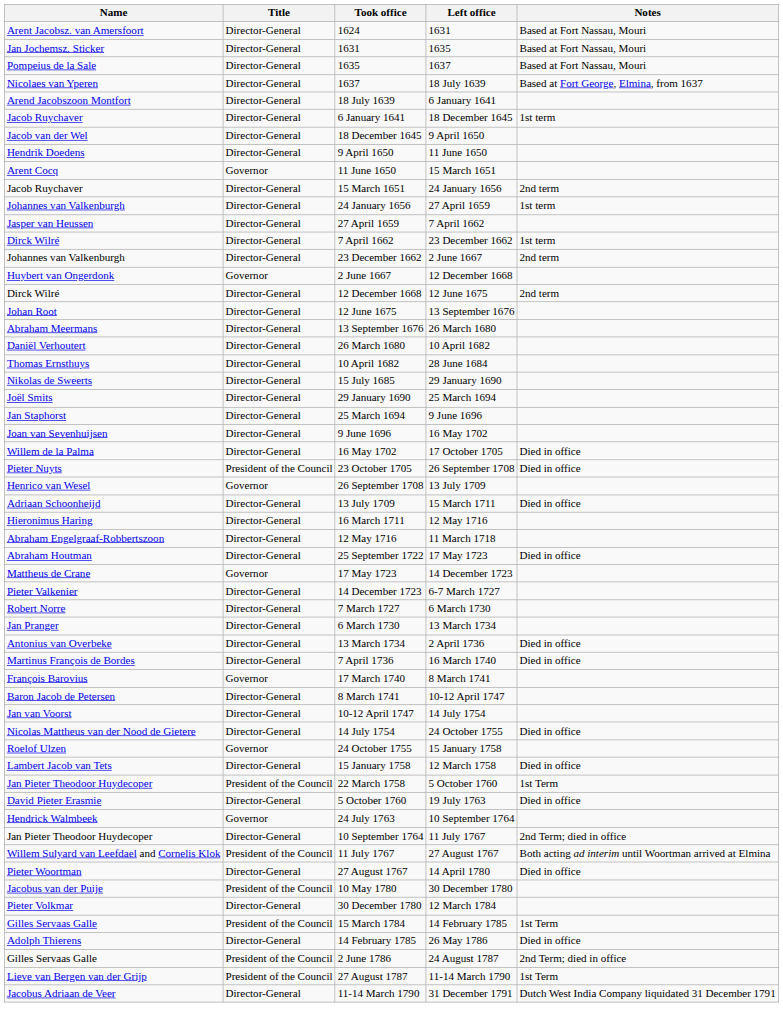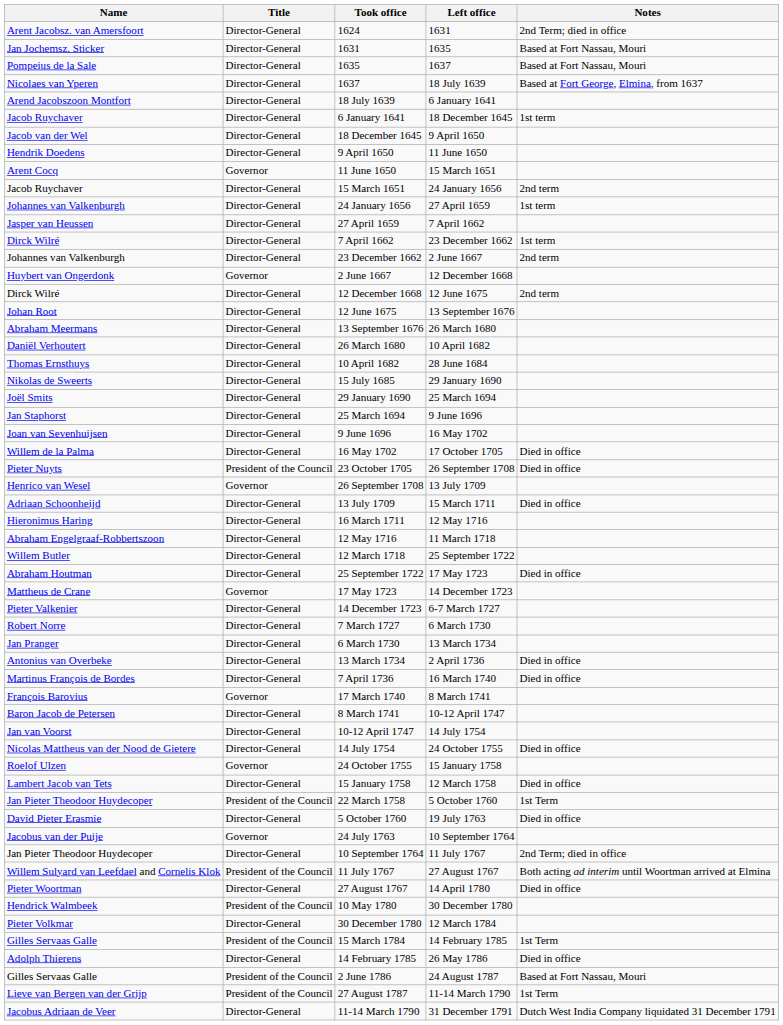1624 | Notes: Based at Fort Nassau, Mouri -> 2nd Term; died in office
+ row: Willem Butler | Director-General | 12 March 1718 | 25 September 1722
24 July 1763 | Name: Hendrick Walmbeek -> Jacobus van der Puije
10 May 1780 | Name: Jacobus van der Puije -> Hendrick Walmbeek
2 June 1786 | Notes: 2nd Term; died in office -> Based at Fort Nassau, Mouri
